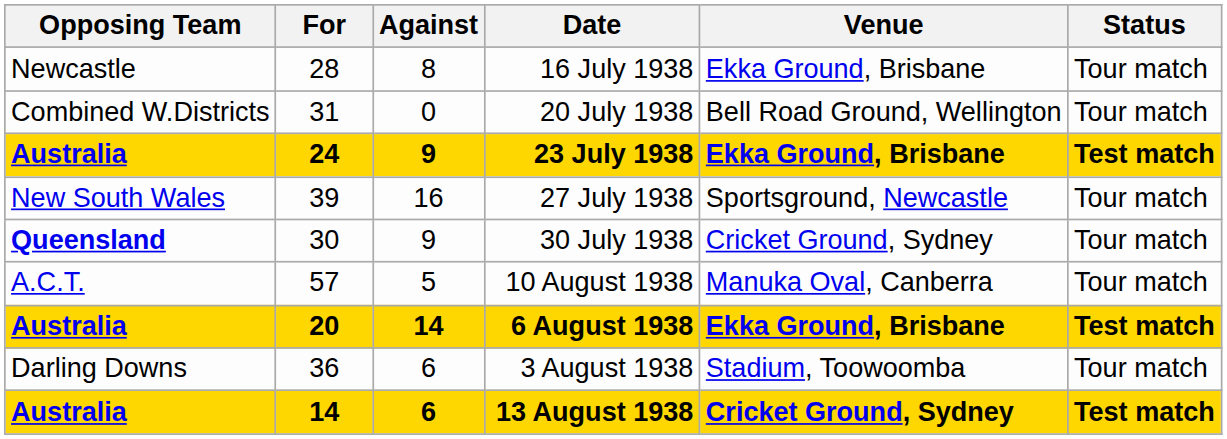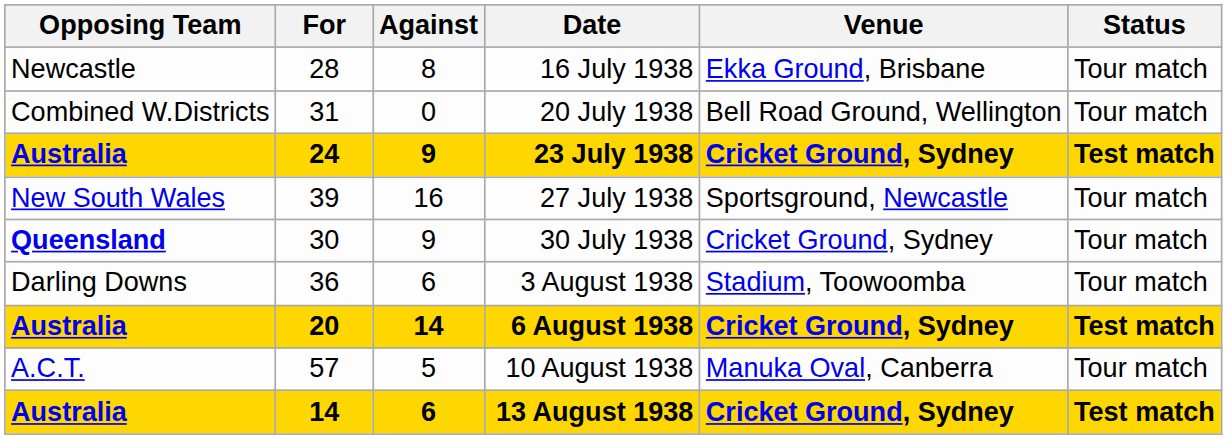23 July 1938 | Venue: Ekka Ground, Brisbane -> Cricket Ground, Sydney
rows swapped: 3 August 1938 <-> 10 August 1938
6 August 1938 | Venue: Ekka Ground, Brisbane -> Cricket Ground, Sydney
